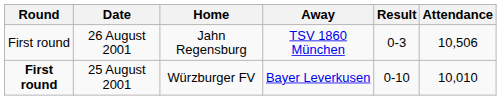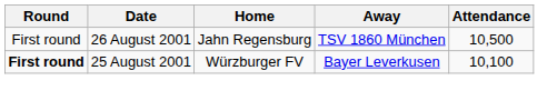- column: Result | 0-3 | 0-10
26 August 2001 | Attendance: 10,506 -> 10,500
25 August 2001 | Attendance: 10,010 -> 10,100
